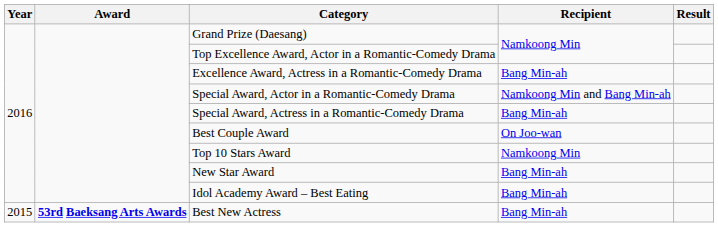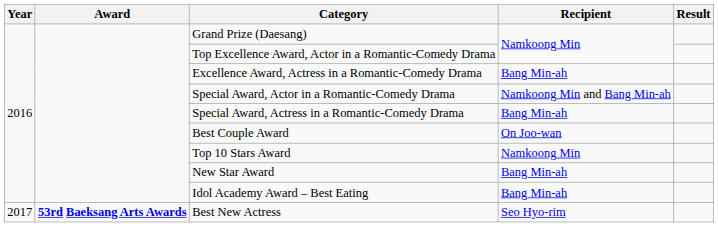Best New Actress | Year: 2015 -> 2017
Best New Actress | Recipient: Bang Min-ah -> Seo Hyo-rim
